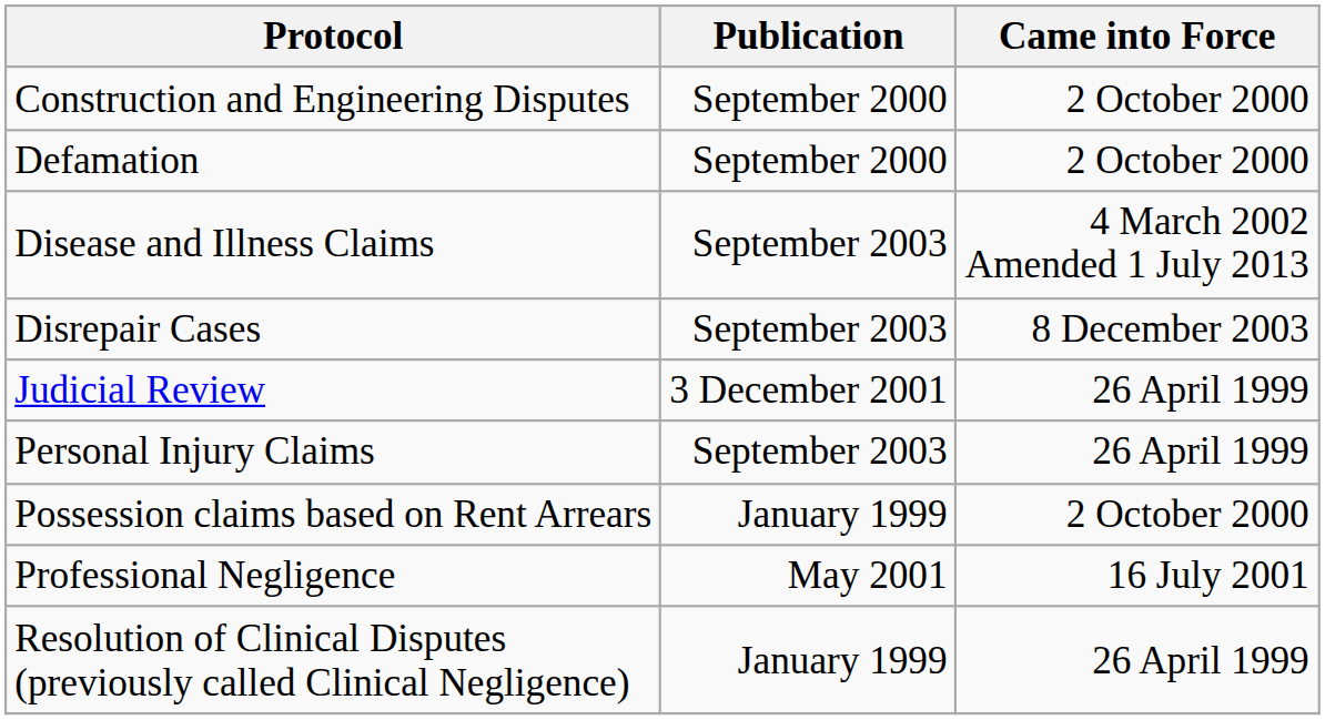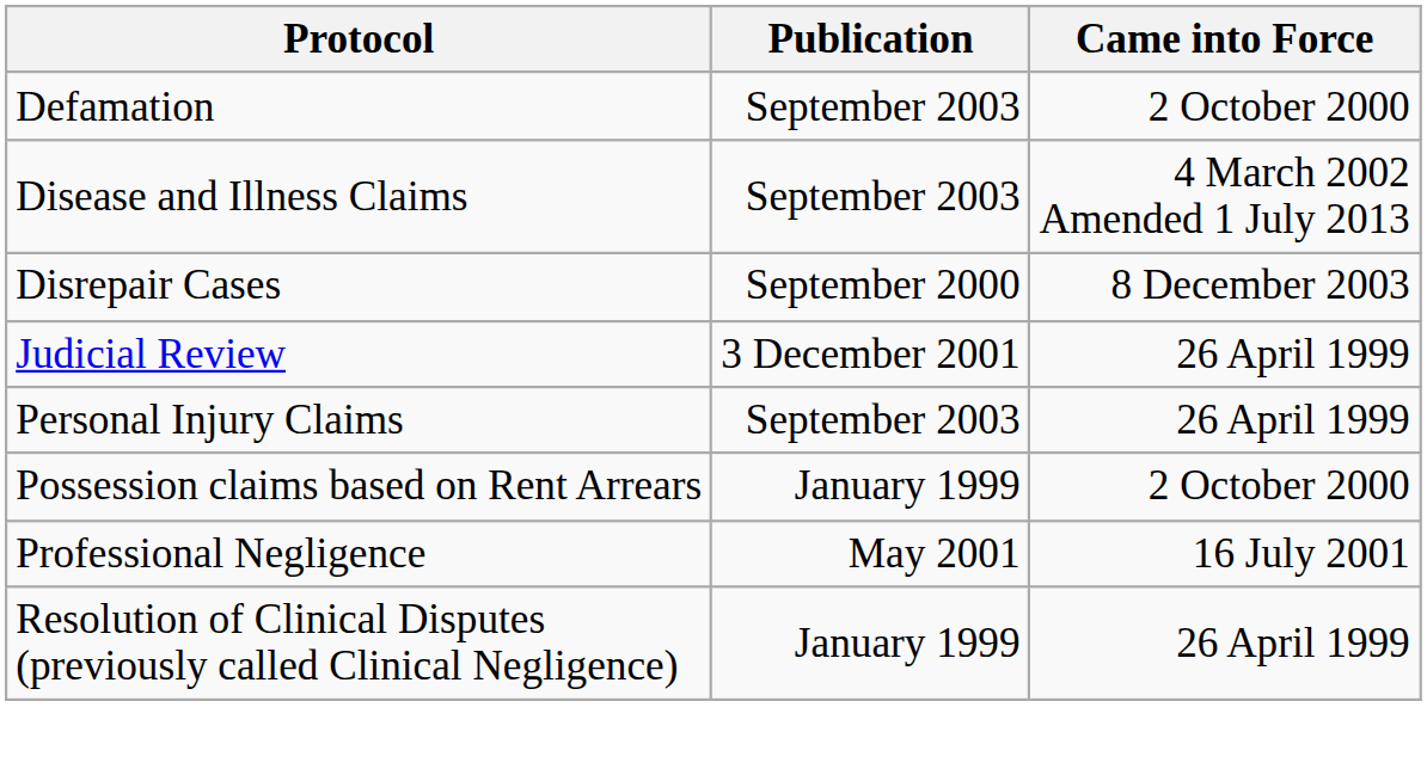- row: Construction and Engineering Disputes | September 2000 | 2 October 2000
Defamation | Publication: September 2000 -> September 2003
Disrepair Cases | Publication: September 2003 -> September 2000
